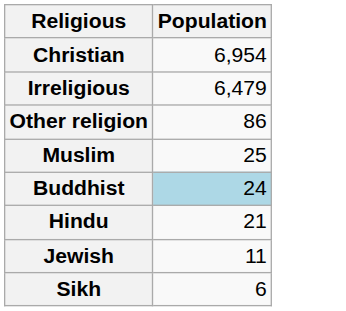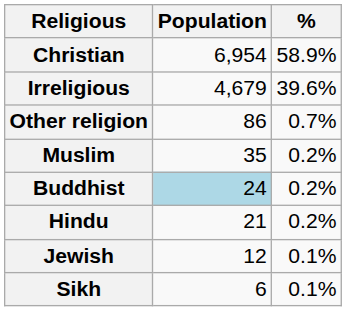+ column: % | 58.9% | 39.6% | 0.7% | 0.2% | 0.2% | 0.2% | 0.1% | 0.1%
Irreligious | Population: 6,479 -> 4,679
Muslim | Population: 25 -> 35
Jewish | Population: 11 -> 12
